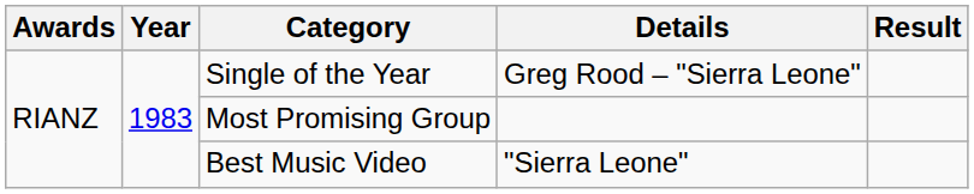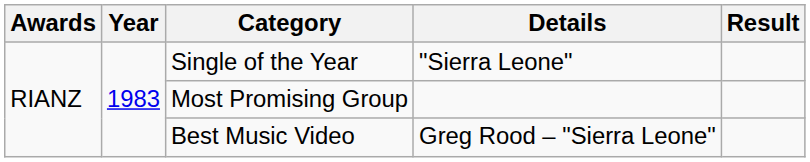Single of the Year | Details: Greg Rood – "Sierra Leone" -> "Sierra Leone"
Best Music Video | Details: "Sierra Leone" -> Greg Rood – "Sierra Leone"
